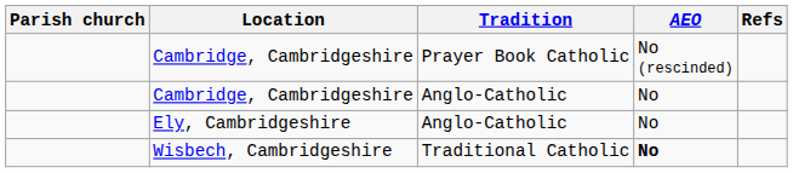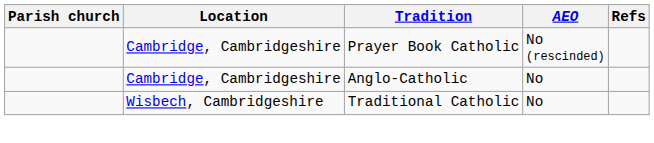- row: Ely, Cambridgeshire | Anglo-Catholic | No
Wisbech, Cambridgeshire | AEO: bold -> normal
